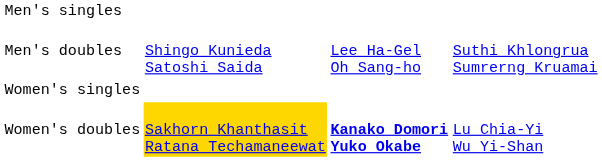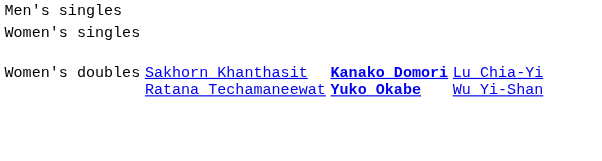- row: Men's doubles | Shingo Kunieda Satoshi Saida | Lee Ha-Gel Oh Sang-ho | Suthi Khlongrua Sumrerng Kruamai
Women's doubles | column 2: gold background -> no background
